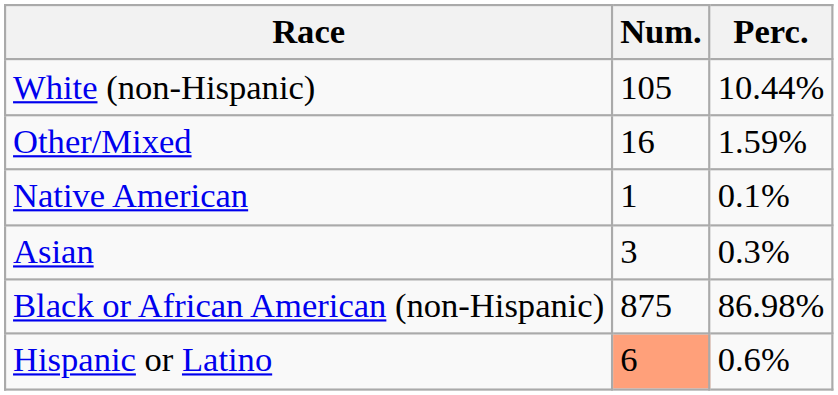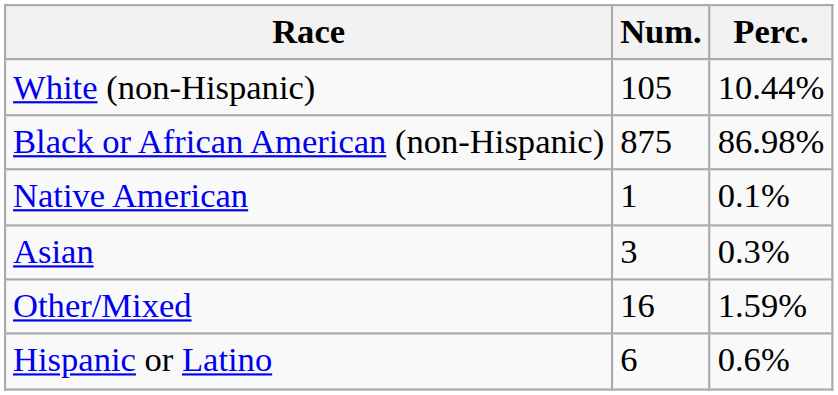rows swapped: Black or African American (non-Hispanic) <-> Other/Mixed
Hispanic or Latino | Num.: lightsalmon background -> no background
